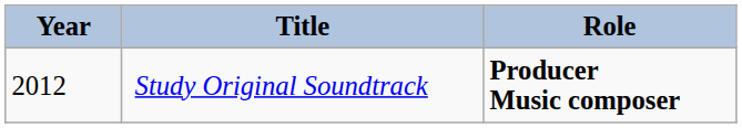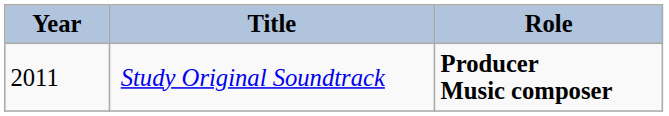Study Original Soundtrack | Year: 2012 -> 2011
